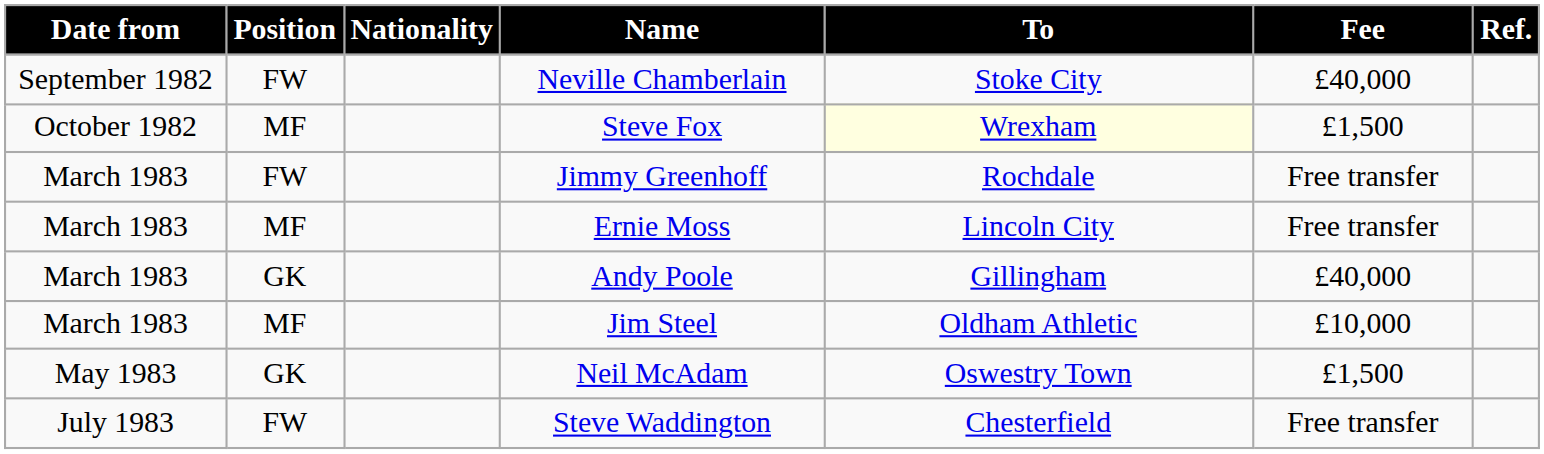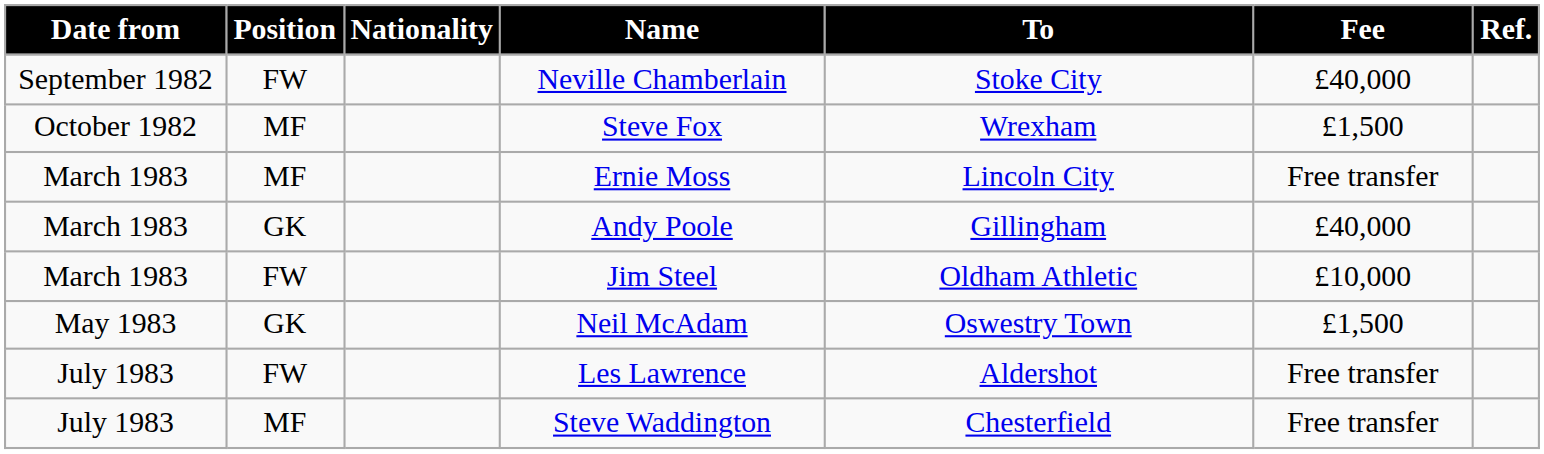Steve Fox | To: lightyellow background -> no background
- row: March 1983 | FW | Jimmy Greenhoff | Rochdale | Free transfer
Jim Steel | Position: MF -> FW
+ row: July 1983 | FW | Les Lawrence | Aldershot | Free transfer
Steve Waddington | Position: FW -> MF
